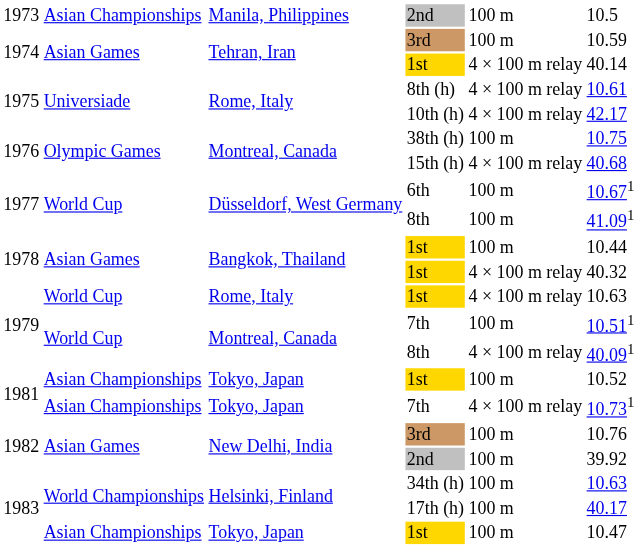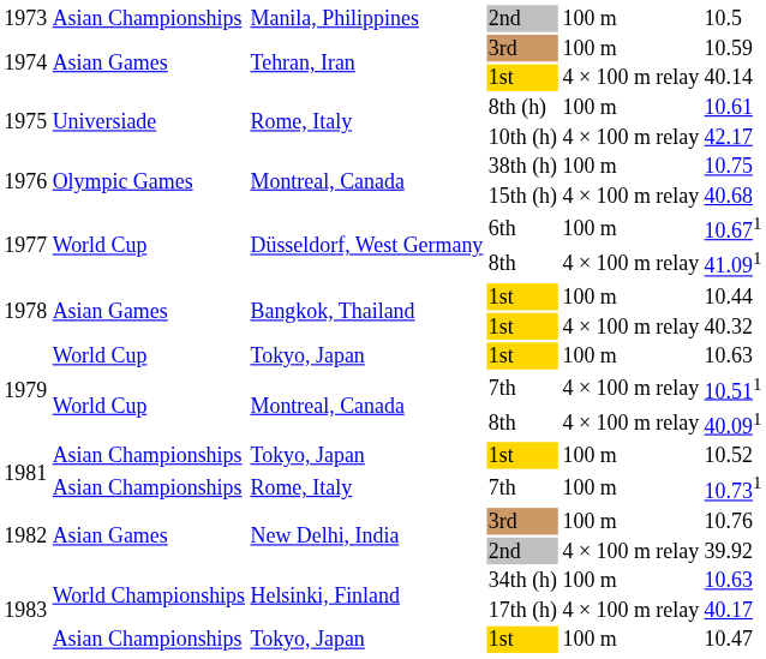8th (h) | column 5: 4 × 100 m relay -> 100 m
1977 / 8th | column 5: 100 m -> 4 × 100 m relay
1979 / 1st | column 3: Rome, Italy -> Tokyo, Japan
1979 / 1st | column 5: 4 × 100 m relay -> 100 m
1979 / 7th | column 5: 100 m -> 4 × 100 m relay
1981 / 7th | column 3: Tokyo, Japan -> Rome, Italy
1981 / 7th | column 5: 4 × 100 m relay -> 100 m
1982 / 2nd | column 5: 100 m -> 4 × 100 m relay
17th (h) | column 5: 100 m -> 4 × 100 m relay
